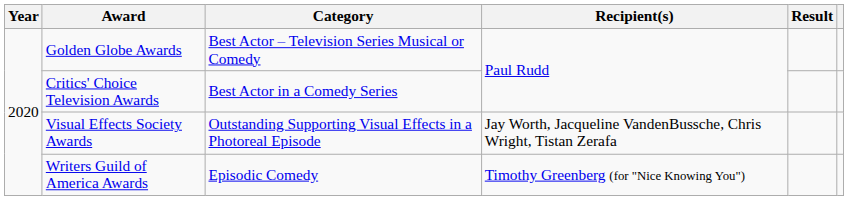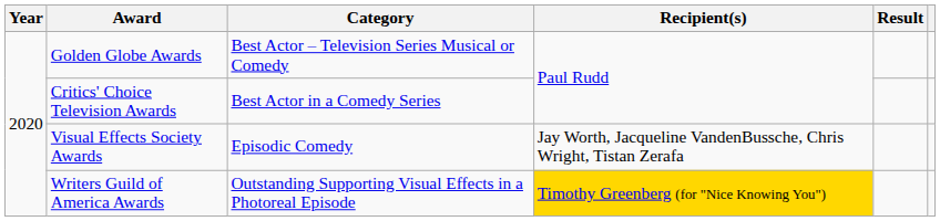Visual Effects Society Awards | Category: Outstanding Supporting Visual Effects in a Photoreal Episode -> Episodic Comedy
Writers Guild of America Awards | Category: Episodic Comedy -> Outstanding Supporting Visual Effects in a Photoreal Episode
Writers Guild of America Awards | Recipient(s): no background -> gold background
